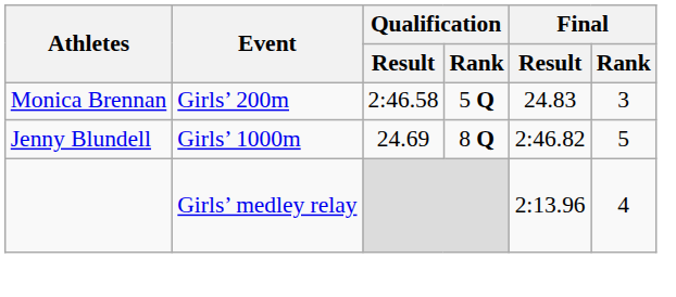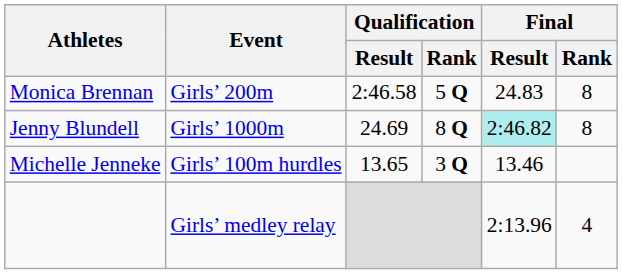Monica Brennan | Final / Rank: 3 -> 8
Jenny Blundell | Final / Result: no background -> paleturquoise background
Jenny Blundell | Final / Rank: 5 -> 8
+ row: Michelle Jenneke | Girls’ 100m hurdles | 13.65 | 3 Q | 13.46
